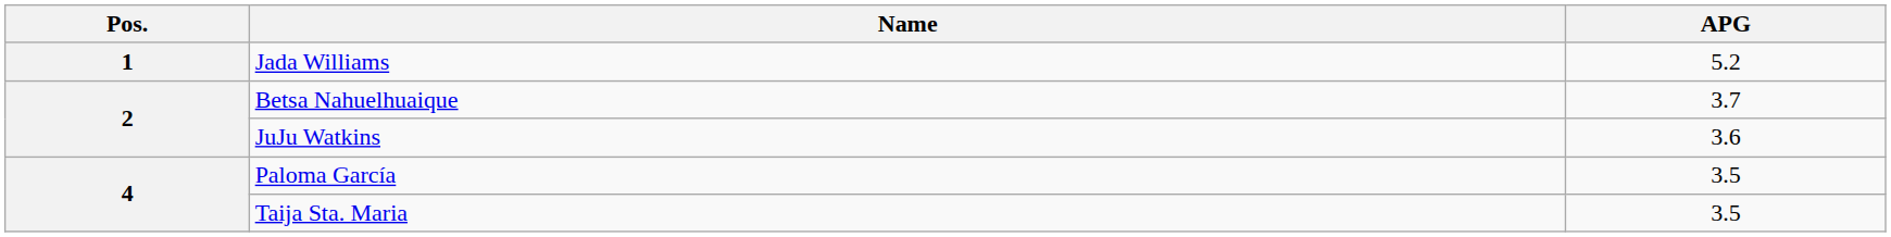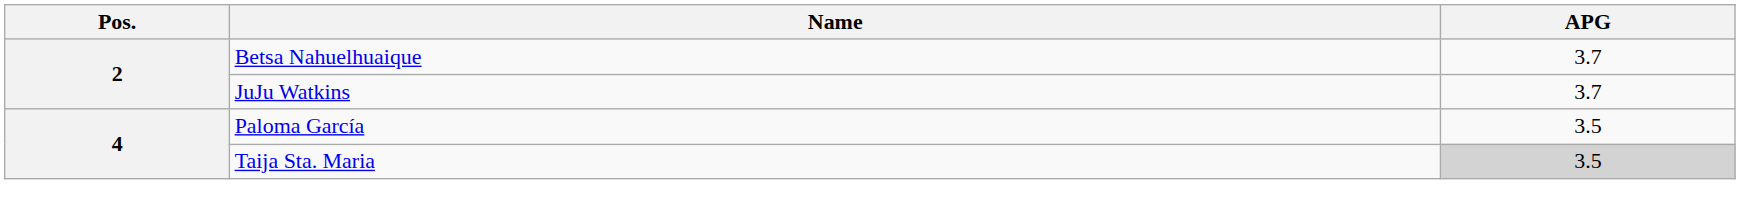- row: 1 | Jada Williams | 5.2
JuJu Watkins | APG: 3.6 -> 3.7
Taija Sta. Maria | APG: no background -> lightgrey background
